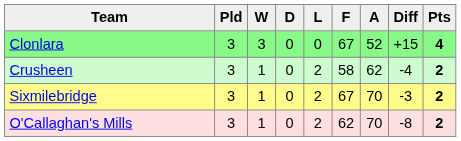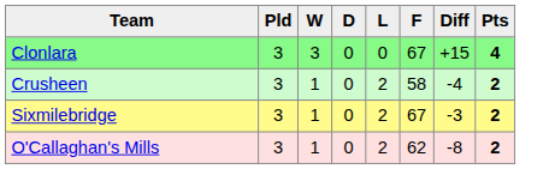- column: A | 52 | 62 | 70 | 70
